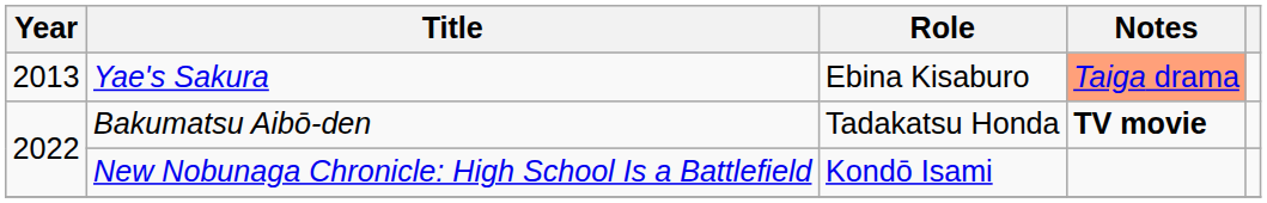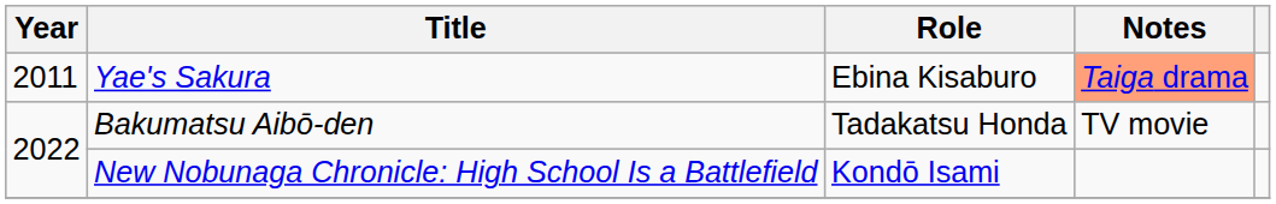Yae's Sakura | Year: 2013 -> 2011
Bakumatsu Aibō-den | Notes: bold -> normal
